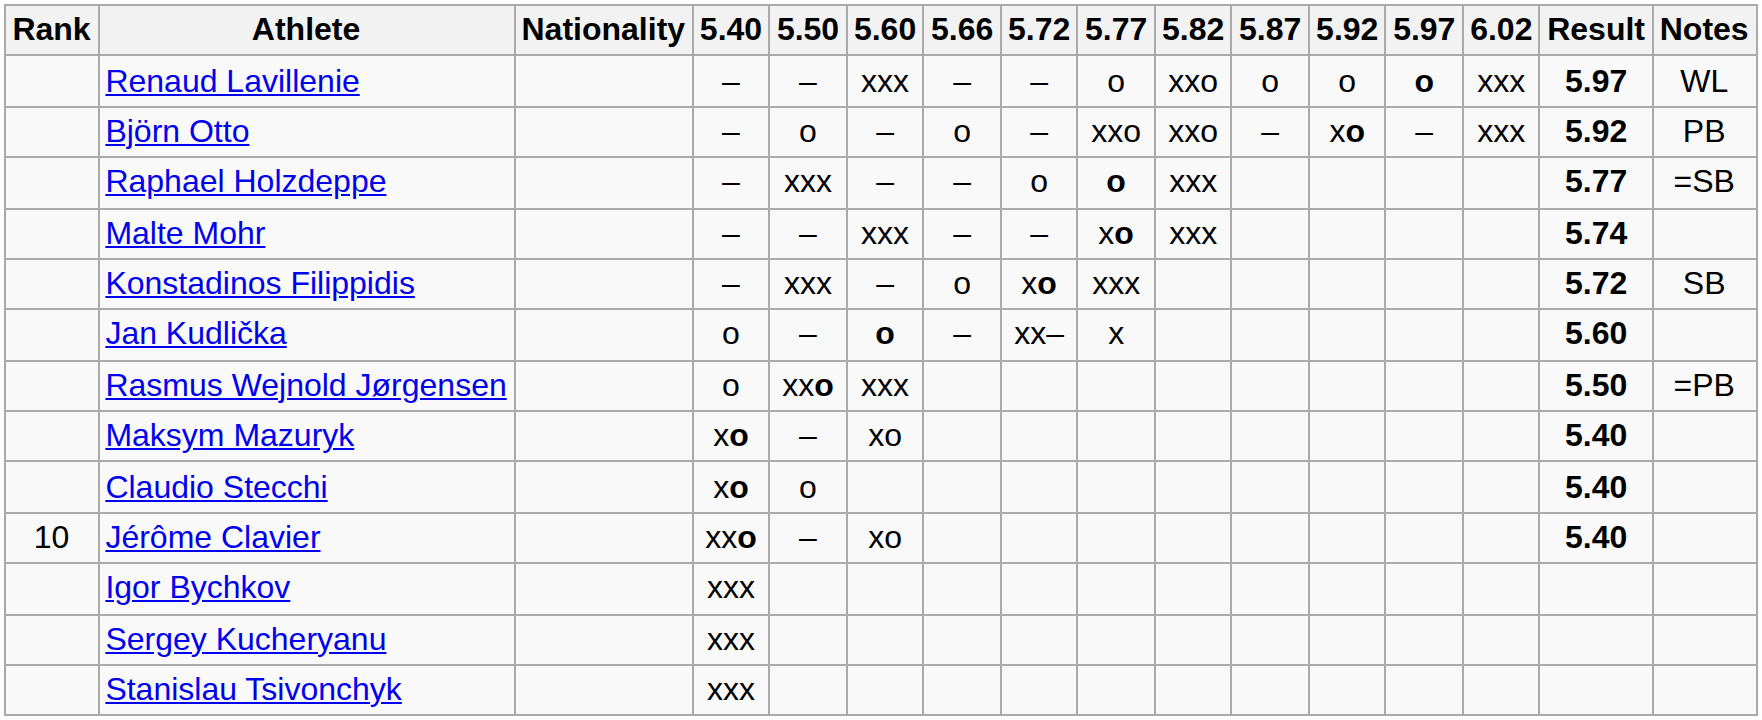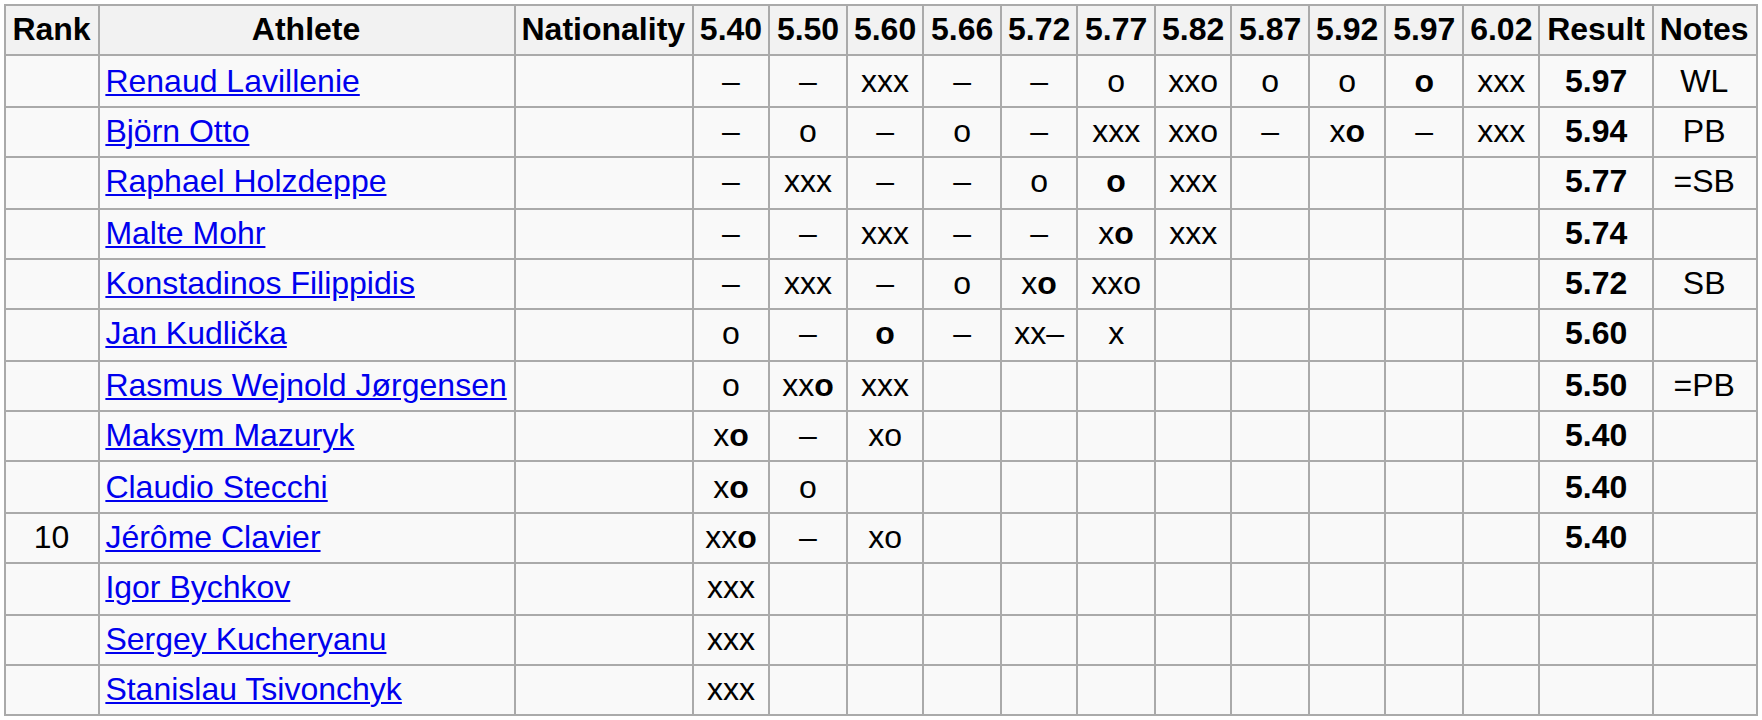Björn Otto | 5.77: xxo -> xxx
Björn Otto | Result: 5.92 -> 5.94
Konstadinos Filippidis | 5.77: xxx -> xxo
